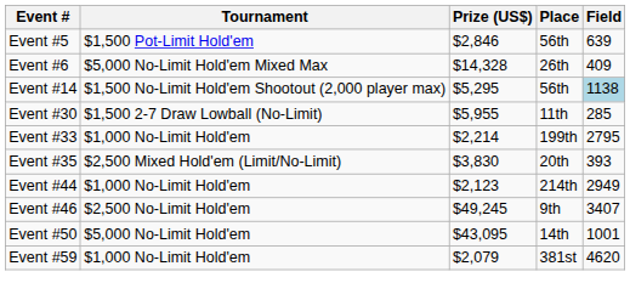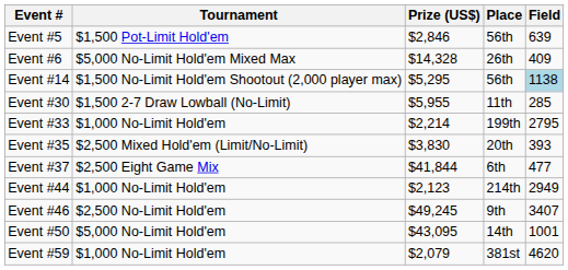+ row: Event #37 | $2,500 Eight Game Mix | $41,844 | 6th | 477
